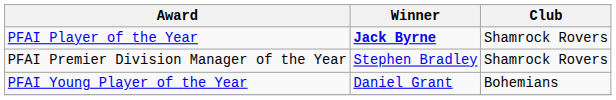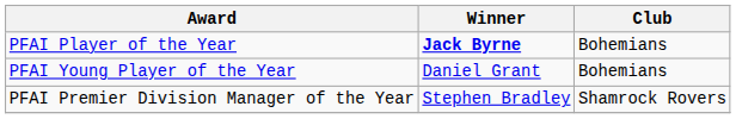PFAI Player of the Year | Club: Shamrock Rovers -> Bohemians
rows swapped: PFAI Young Player of the Year <-> PFAI Premier Division Manager of the Year
